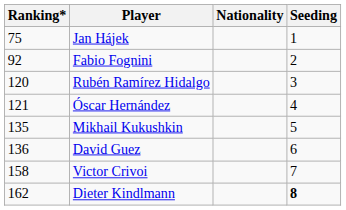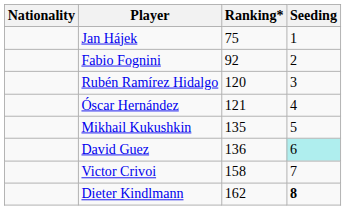columns swapped: Nationality <-> Ranking*
David Guez | Seeding: no background -> paleturquoise background
